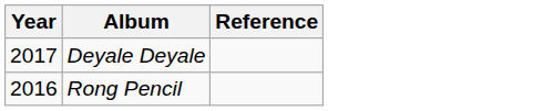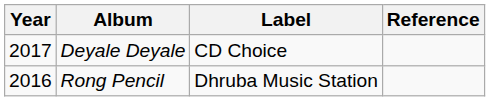+ column: Label | CD Choice | Dhruba Music Station
